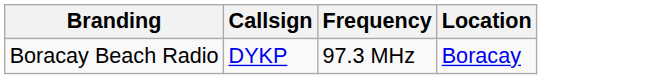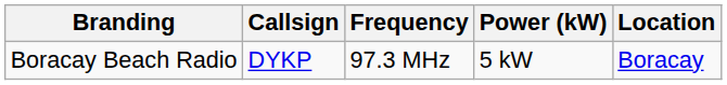+ column: Power (kW) | 5 kW
